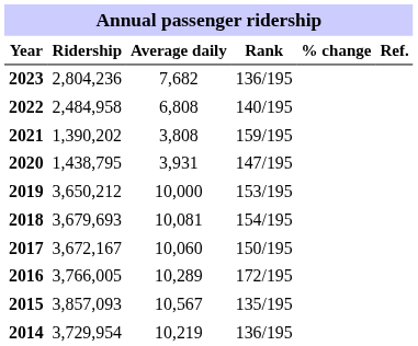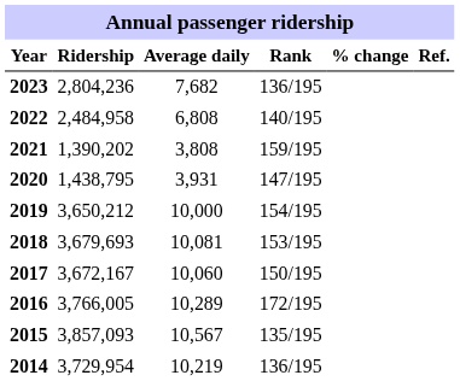2019 | Rank: 153/195 -> 154/195
2018 | Rank: 154/195 -> 153/195
